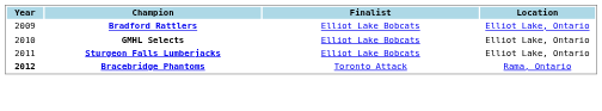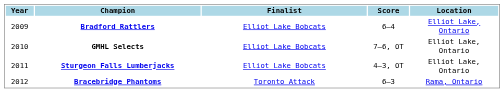+ column: Score | 6–4 | 7–6, OT | 4–3, OT | 6–3
Bracebridge Phantoms | Year: bold -> normal
